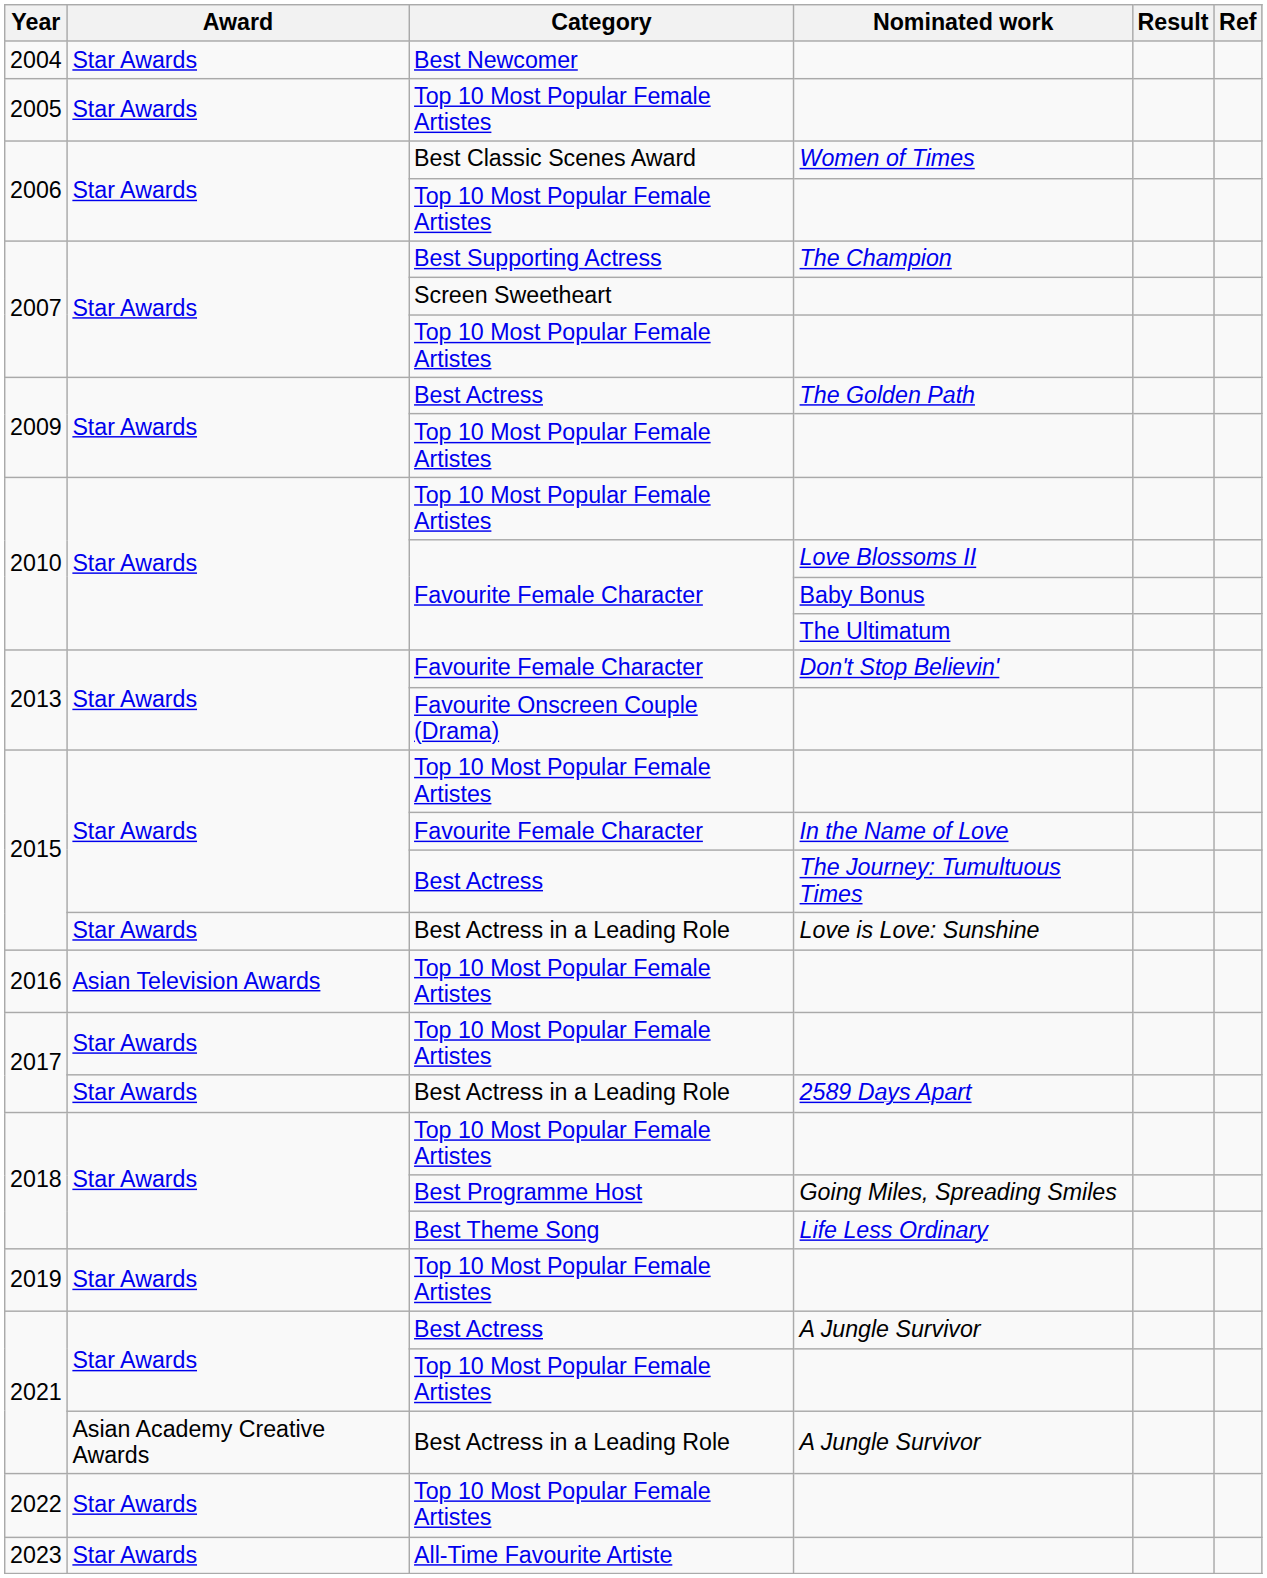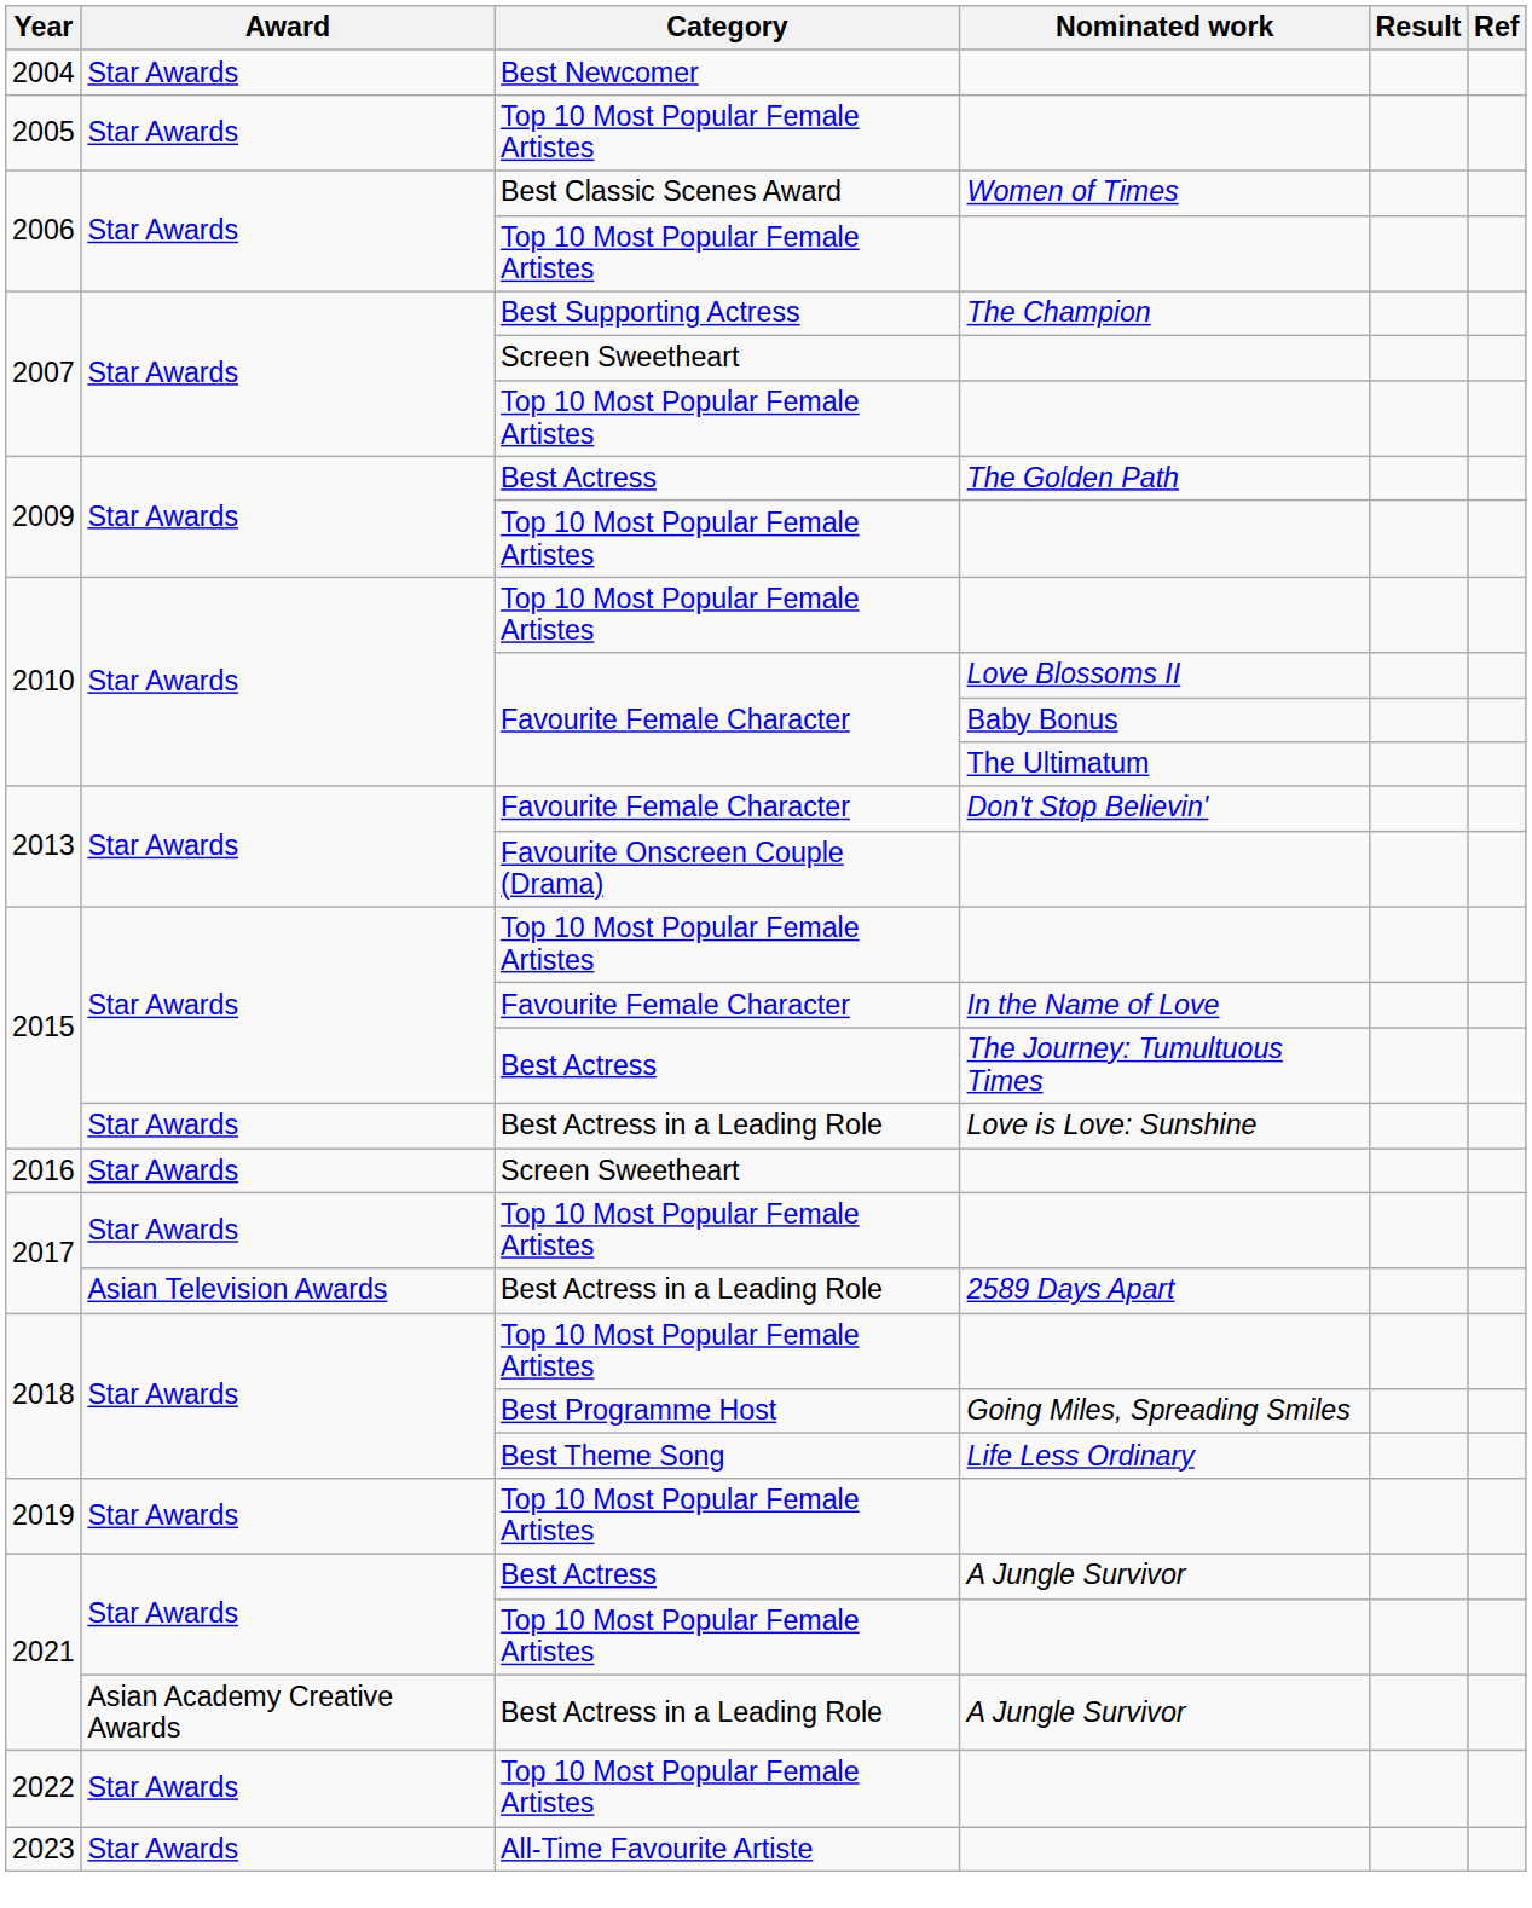2016 | Award: Asian Television Awards -> Star Awards
2016 | Category: Top 10 Most Popular Female Artistes -> Screen Sweetheart
2017 / 2589 Days Apart | Award: Star Awards -> Asian Television Awards
